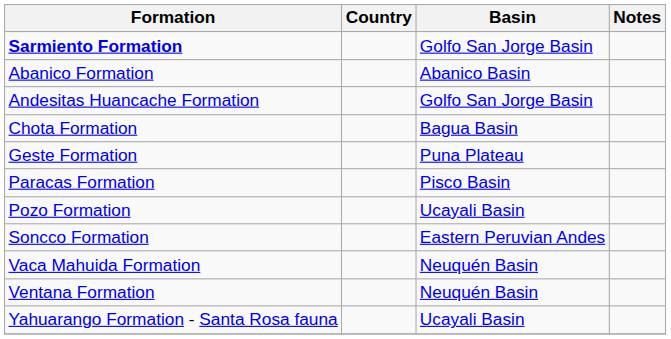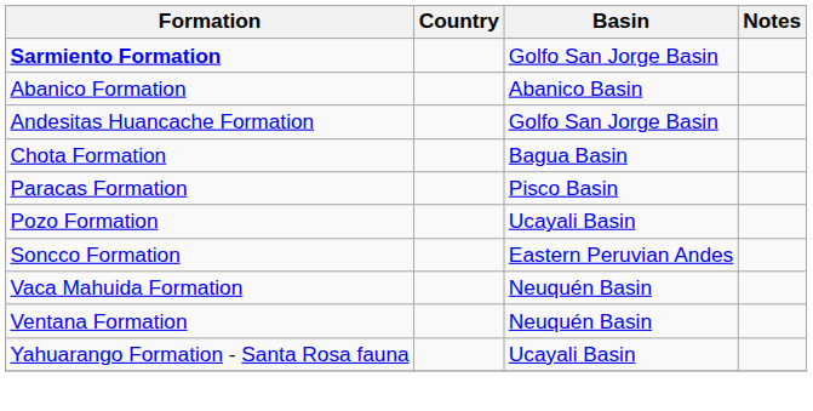- row: Geste Formation | Puna Plateau
